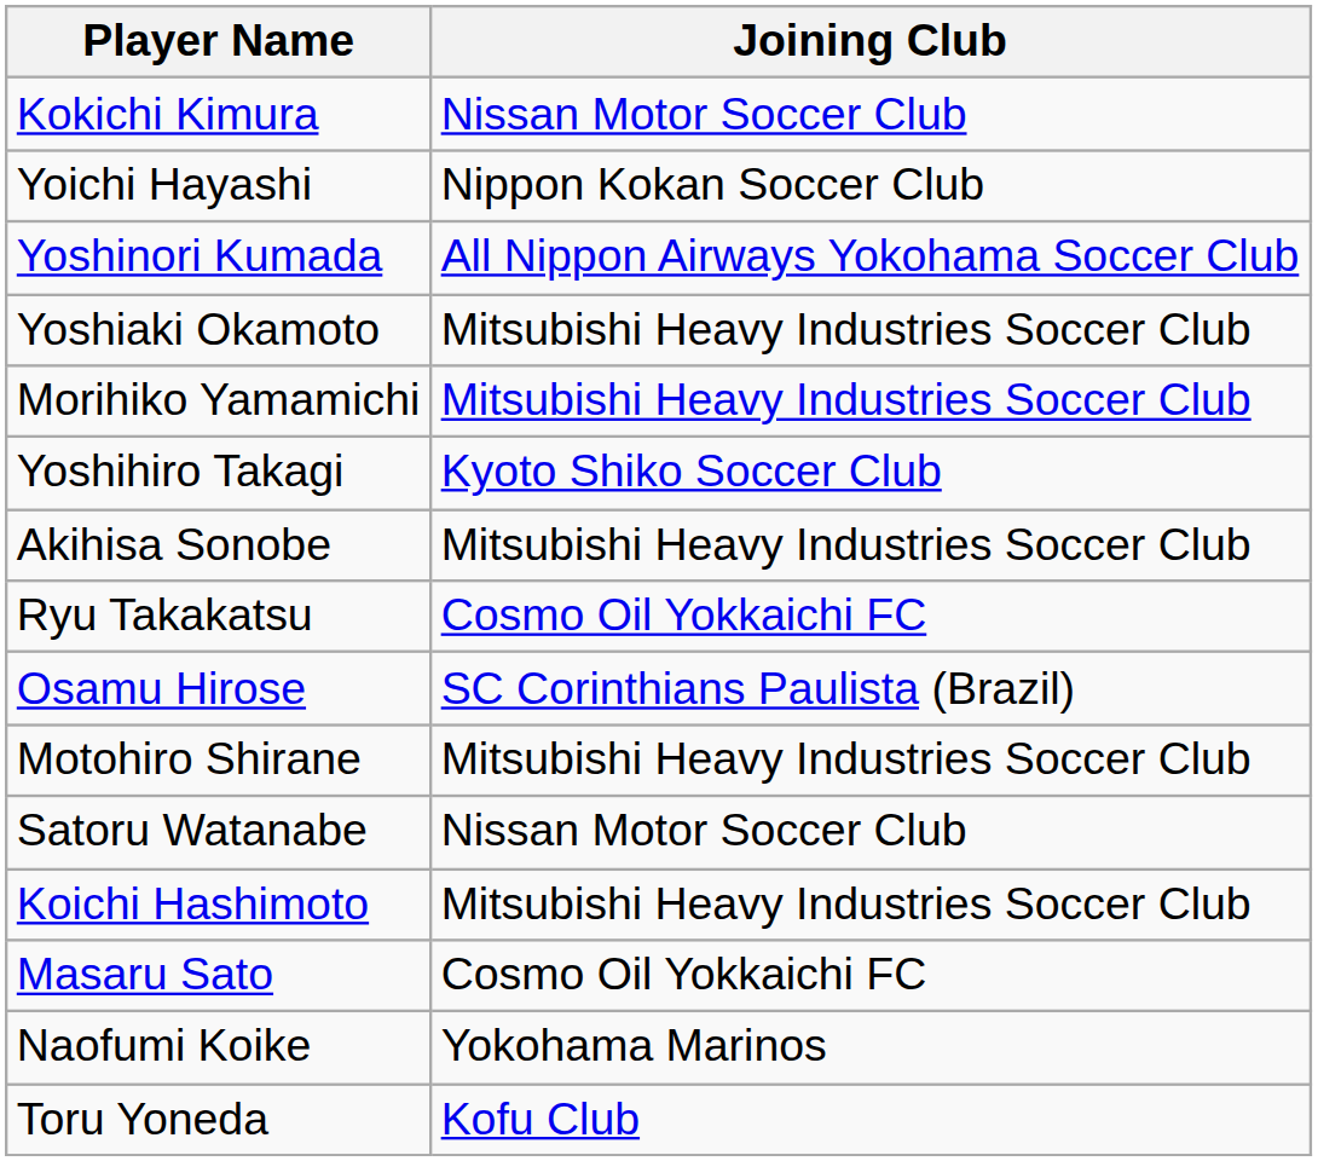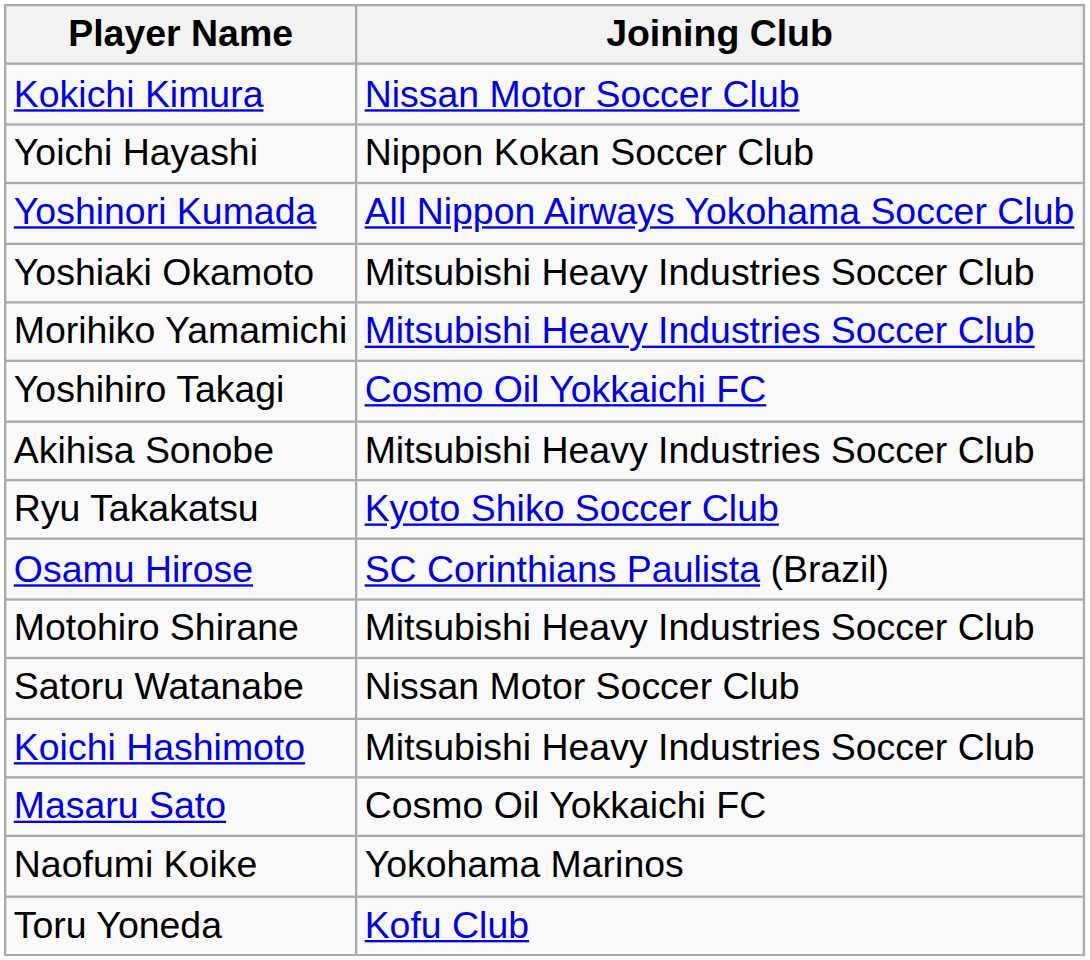Yoshihiro Takagi | Joining Club: Kyoto Shiko Soccer Club -> Cosmo Oil Yokkaichi FC
Ryu Takakatsu | Joining Club: Cosmo Oil Yokkaichi FC -> Kyoto Shiko Soccer Club
